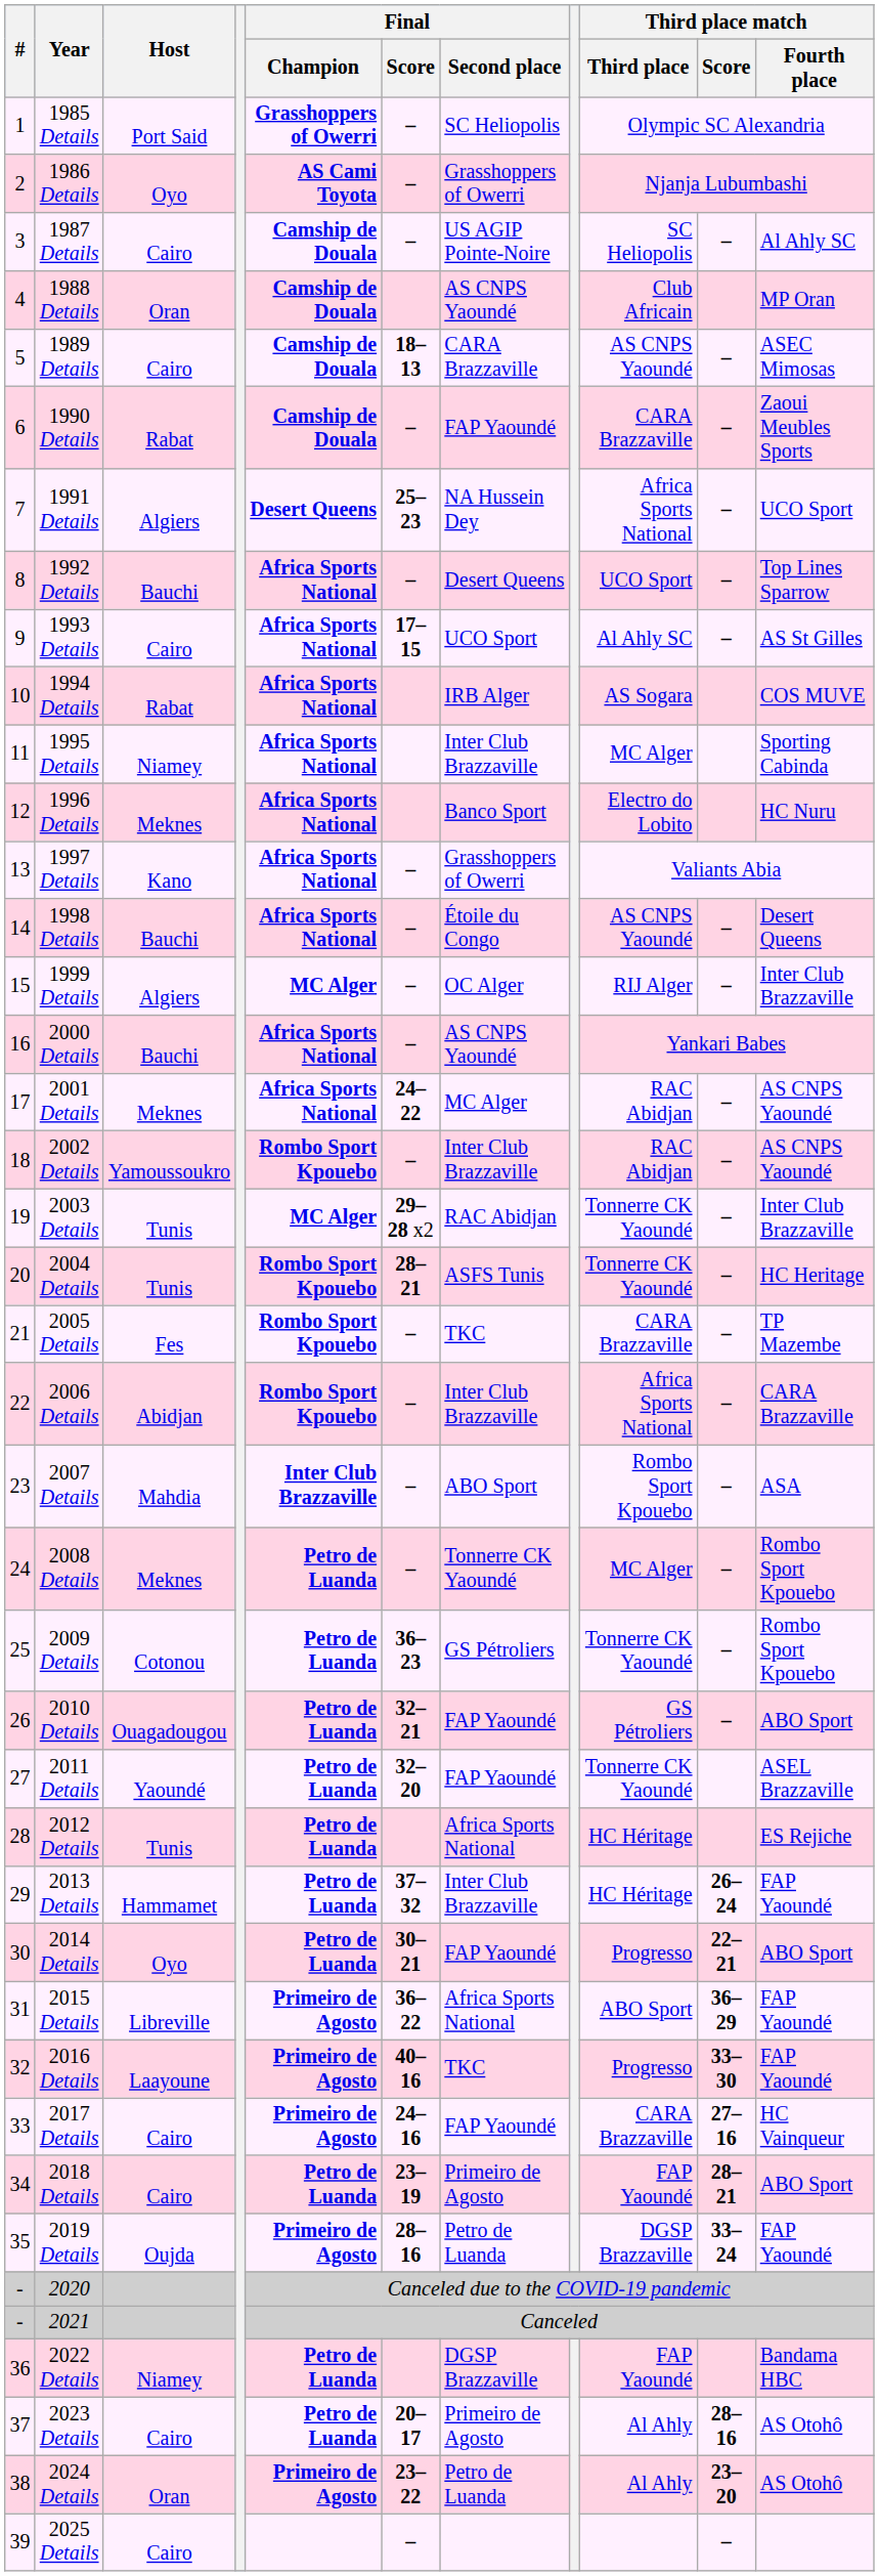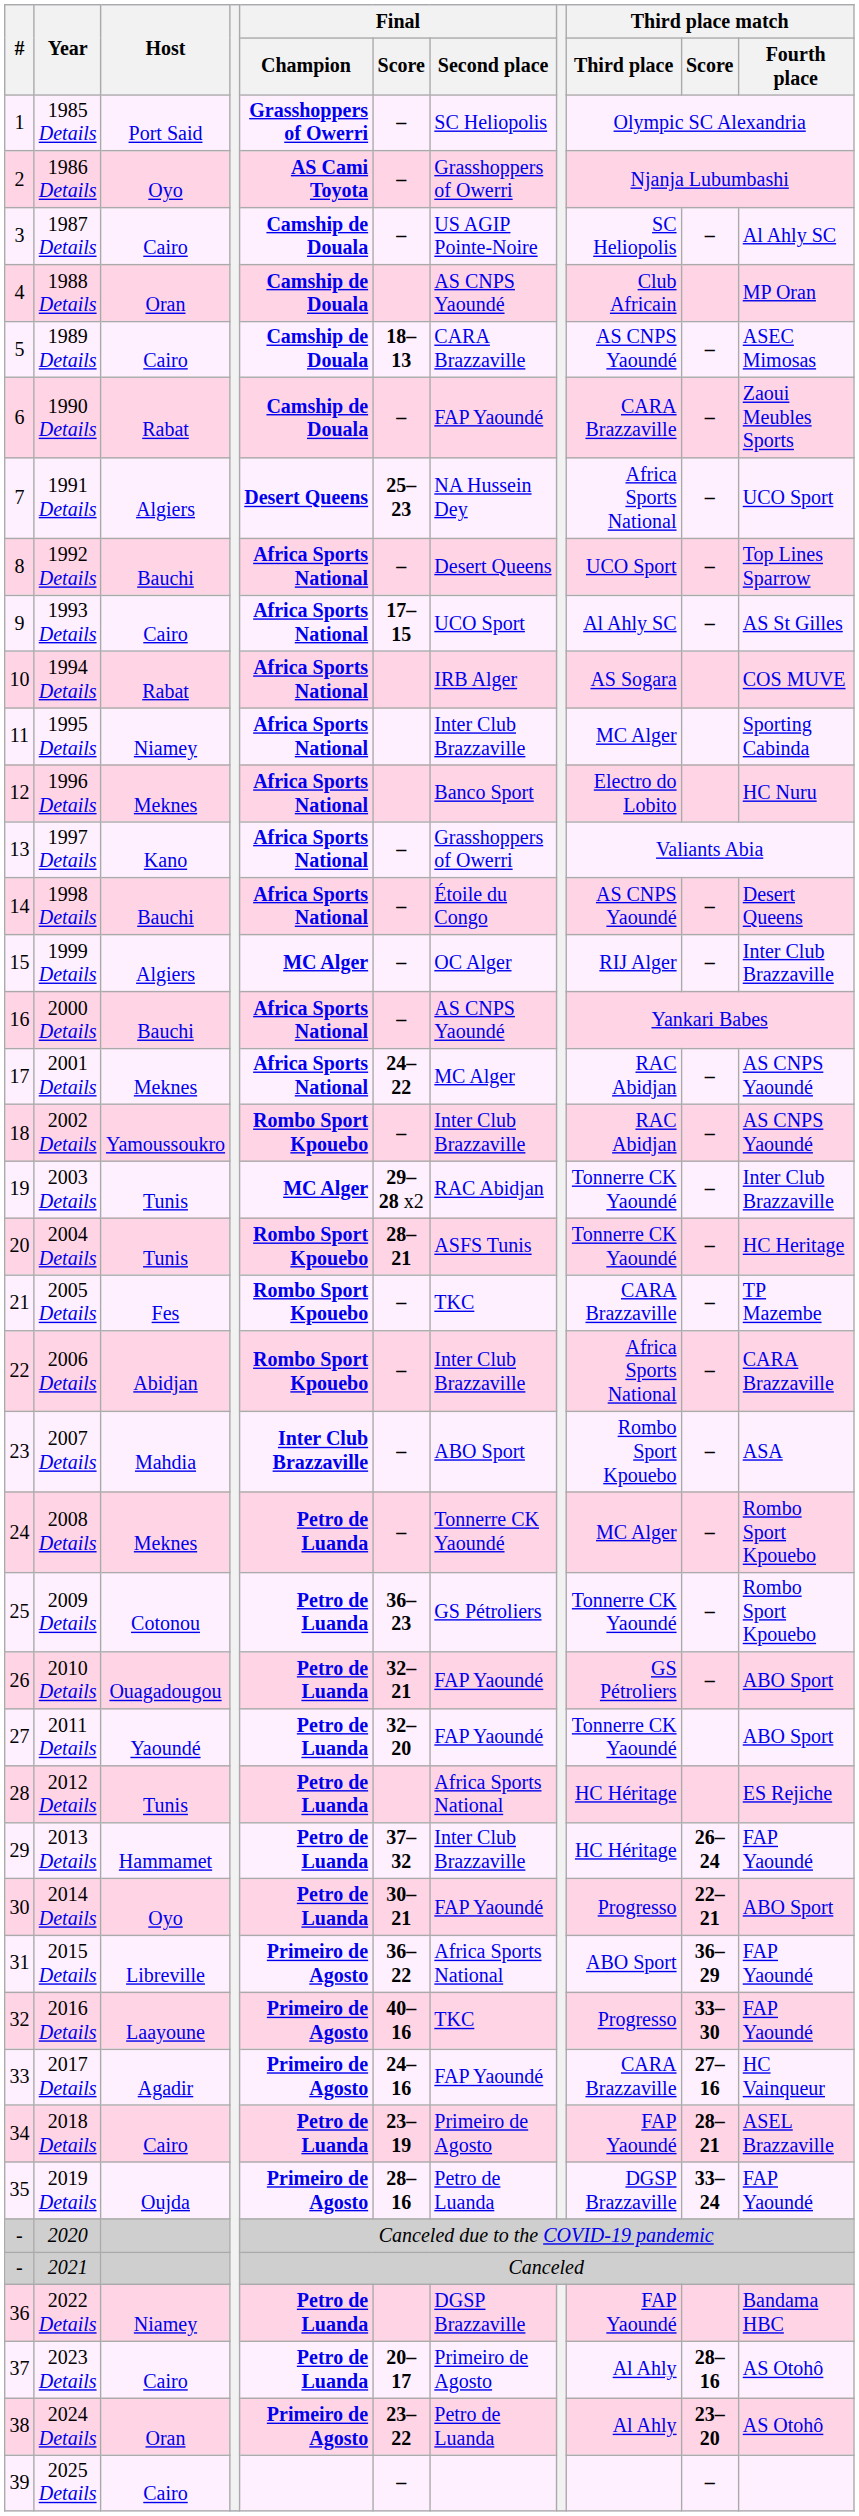2011 Details | Third place match / Fourth place: ASEL Brazzaville -> ABO Sport
2017 Details | Host: Cairo -> Agadir
2018 Details | Third place match / Fourth place: ABO Sport -> ASEL Brazzaville
